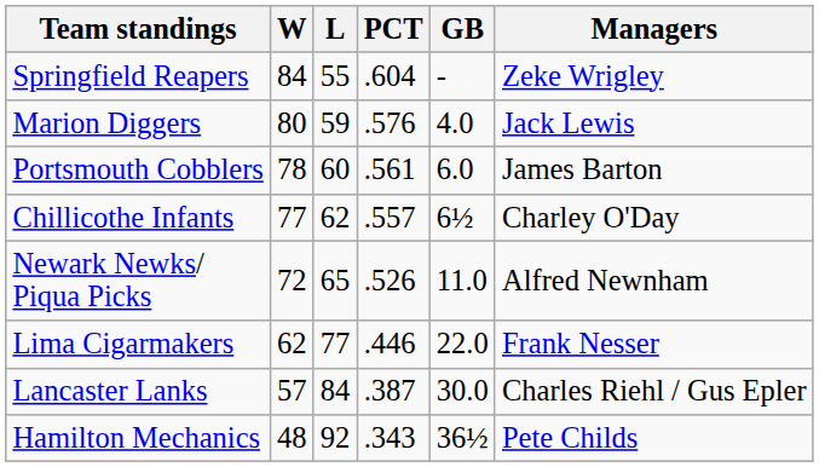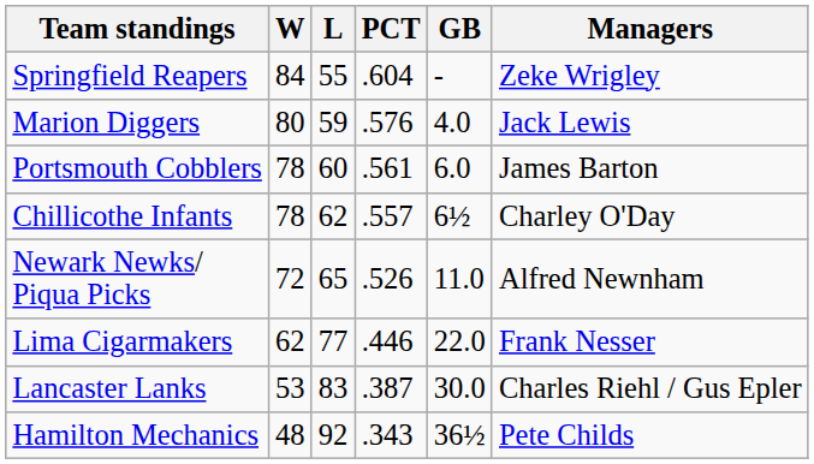Chillicothe Infants | W: 77 -> 78
Lancaster Lanks | W: 57 -> 53
Lancaster Lanks | L: 84 -> 83
